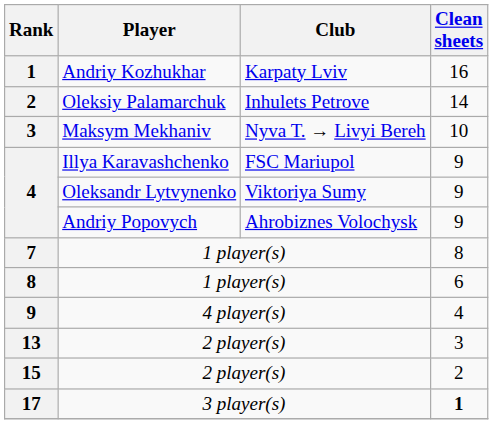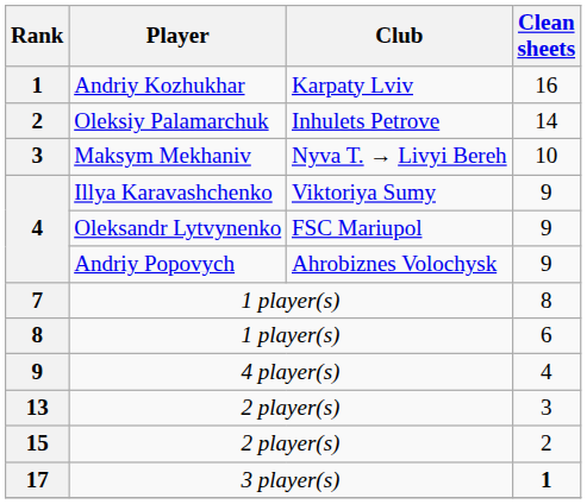4 / Illya Karavashchenko | Club: FSC Mariupol -> Viktoriya Sumy
4 / Oleksandr Lytvynenko | Club: Viktoriya Sumy -> FSC Mariupol
